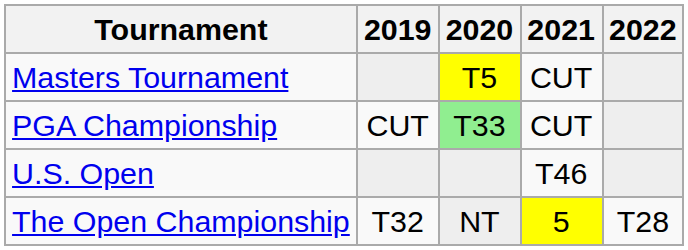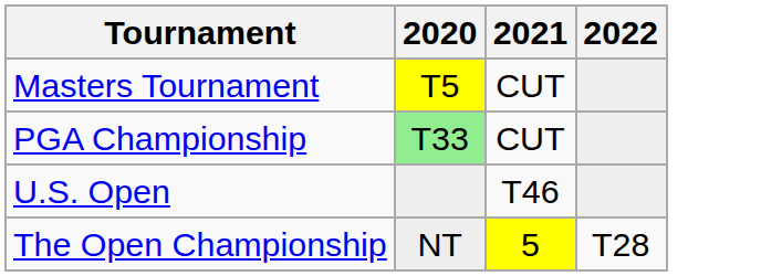- column: 2019 | CUT | T32
